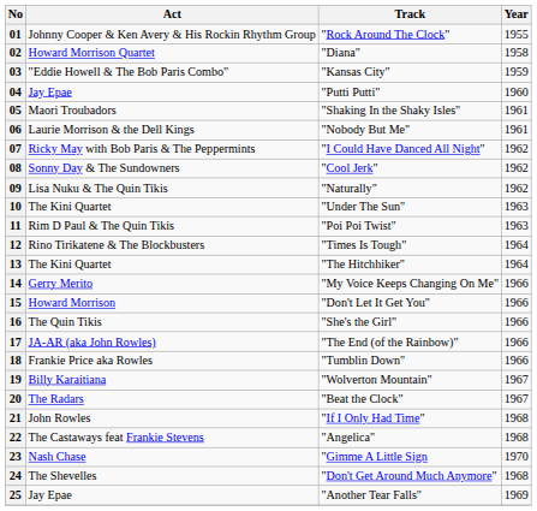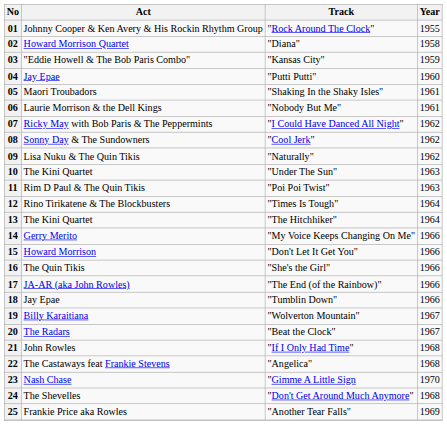18 | Act: Frankie Price aka Rowles -> Jay Epae
25 | Act: Jay Epae -> Frankie Price aka Rowles
